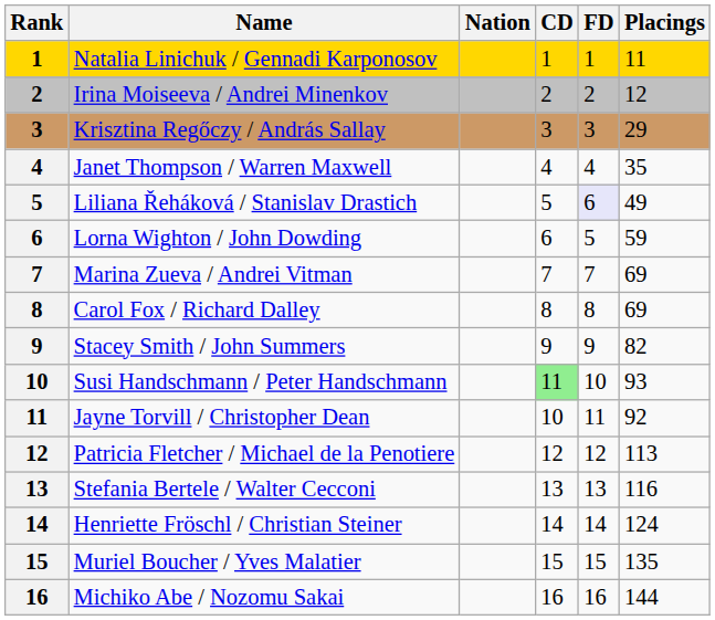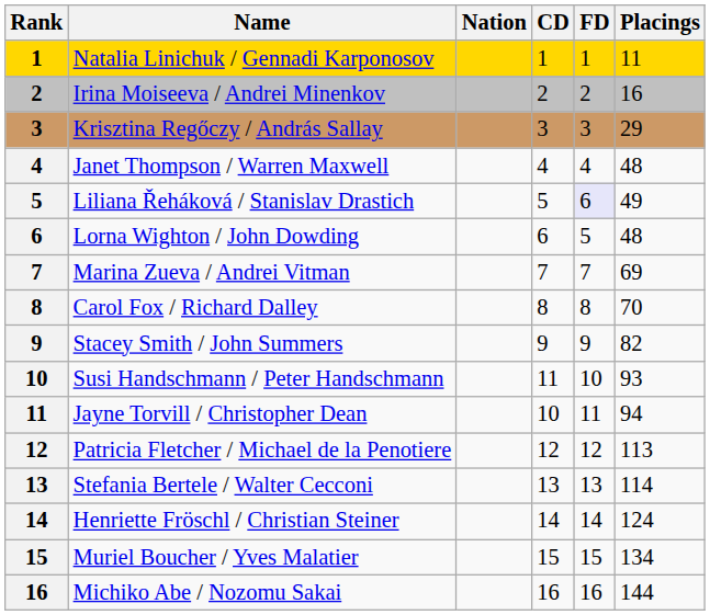Irina Moiseeva / Andrei Minenkov | Placings: 12 -> 16
Janet Thompson / Warren Maxwell | Placings: 35 -> 48
Lorna Wighton / John Dowding | Placings: 59 -> 48
Carol Fox / Richard Dalley | Placings: 69 -> 70
Susi Handschmann / Peter Handschmann | CD: lightgreen background -> no background
Jayne Torvill / Christopher Dean | Placings: 92 -> 94
Stefania Bertele / Walter Cecconi | Placings: 116 -> 114
Muriel Boucher / Yves Malatier | Placings: 135 -> 134
